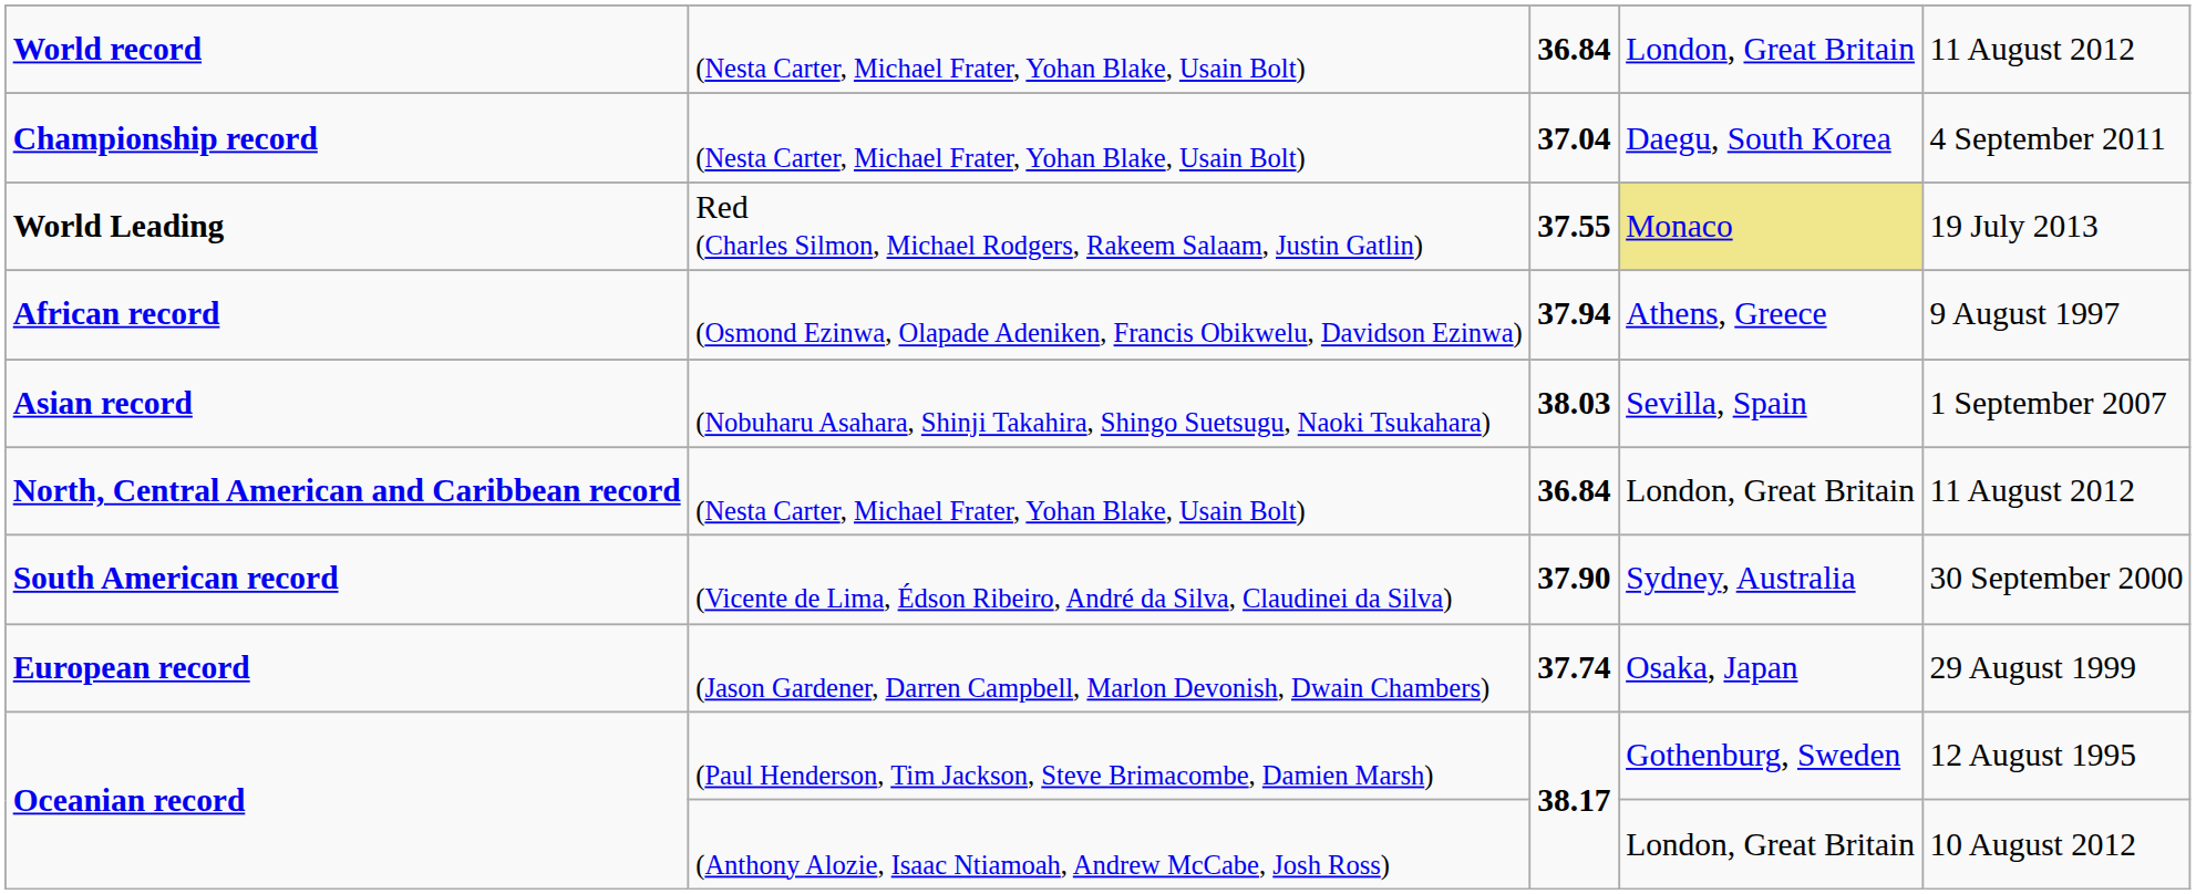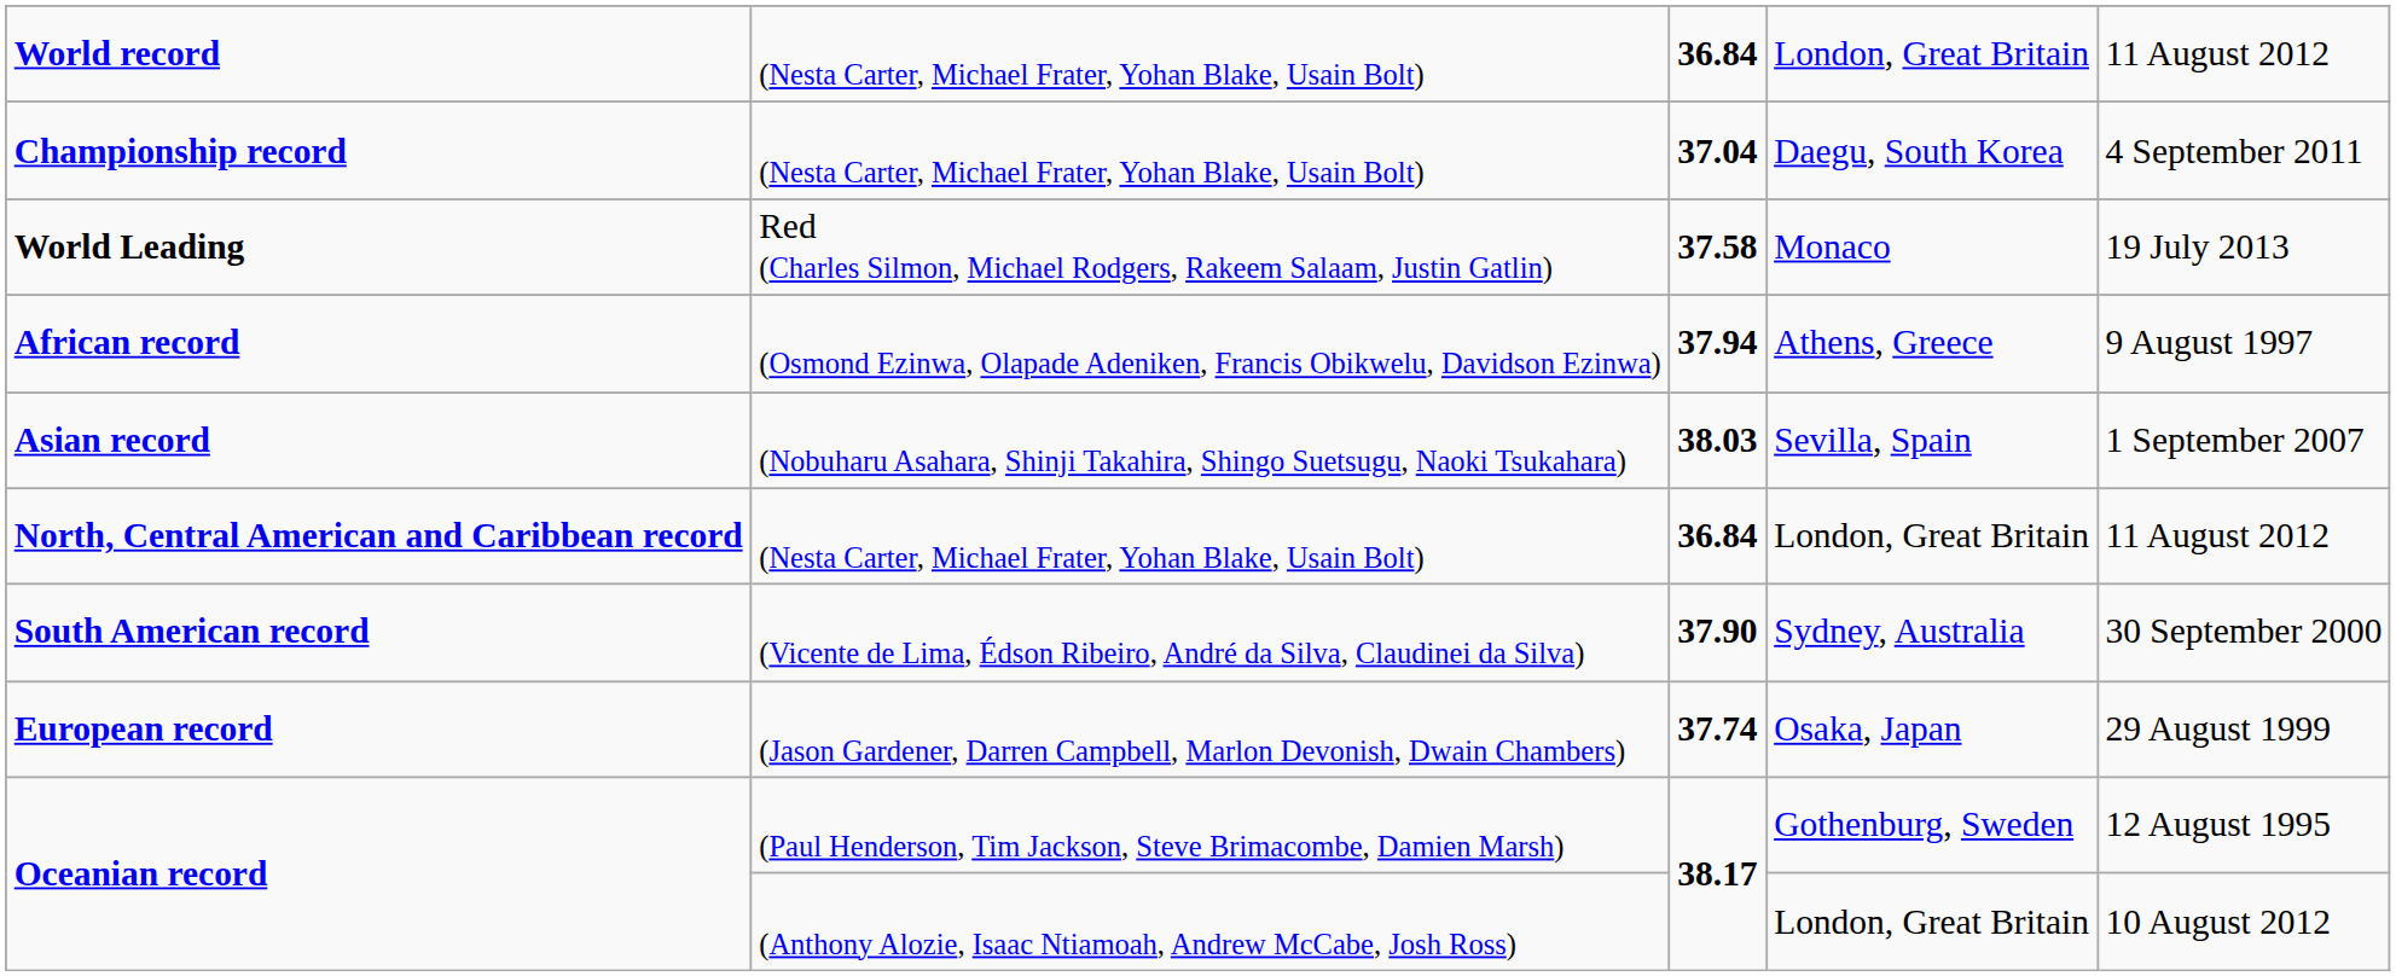World Leading | column 3: 37.55 -> 37.58
World Leading | column 4: khaki background -> no background
